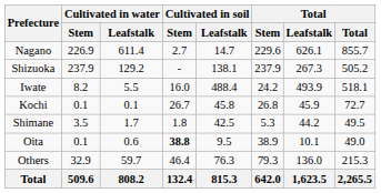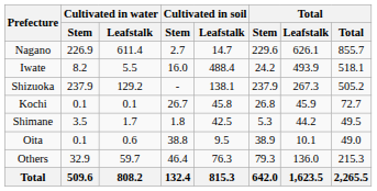rows swapped: Iwate <-> Shizuoka
Oita | Cultivated in soil / Stem: bold -> normal
